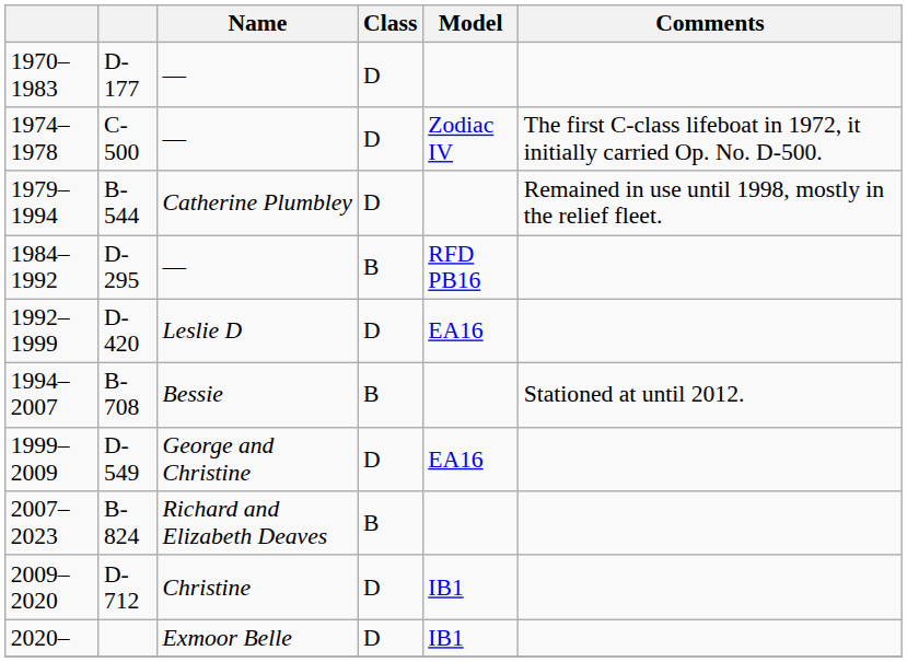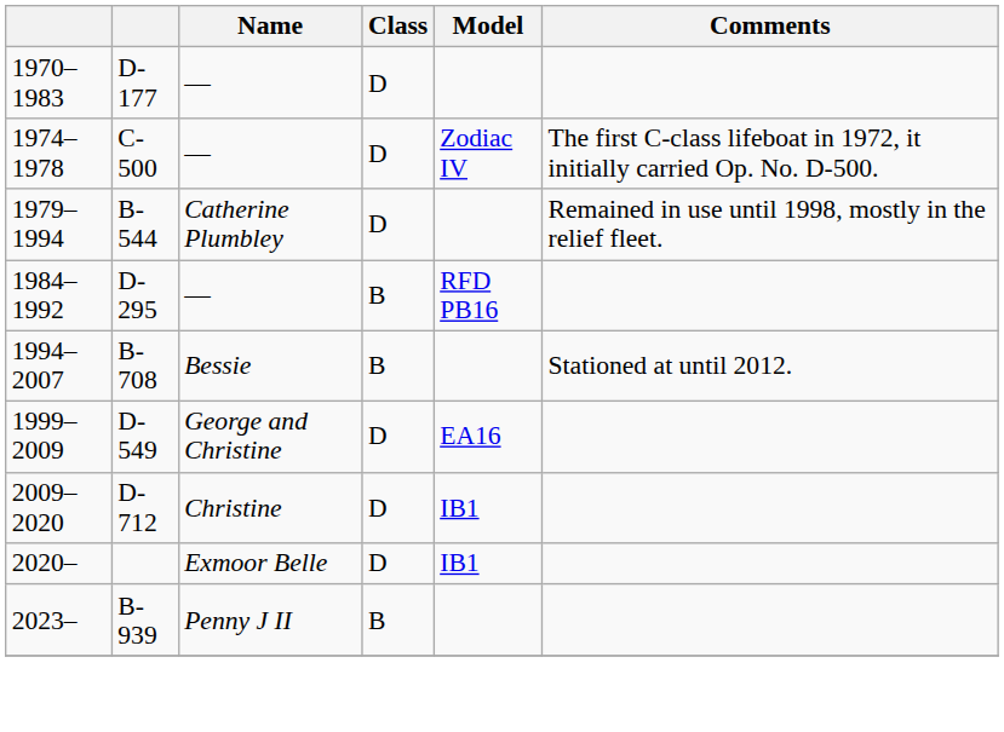- row: 1992–1999 | D-420 | Leslie D | D | EA16
- row: 2007–2023 | B-824 | Richard and Elizabeth Deaves | B
+ row: 2023– | B-939 | Penny J II | B
